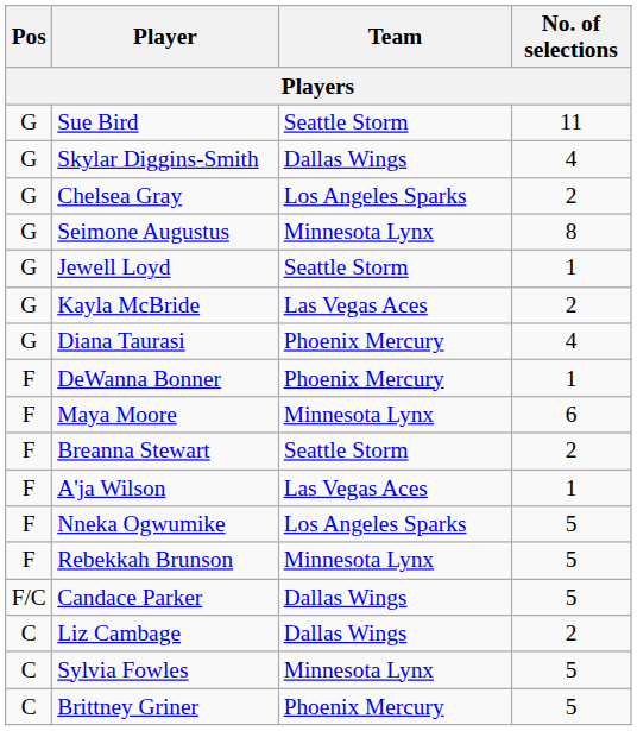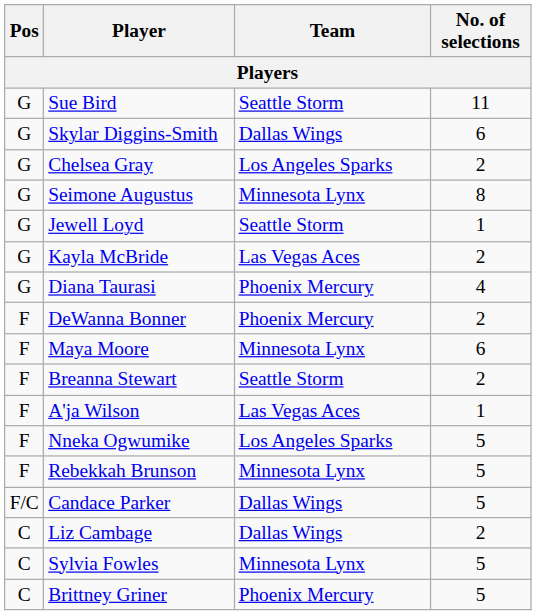Skylar Diggins-Smith | No. of selections: 4 -> 6
DeWanna Bonner | No. of selections: 1 -> 2
